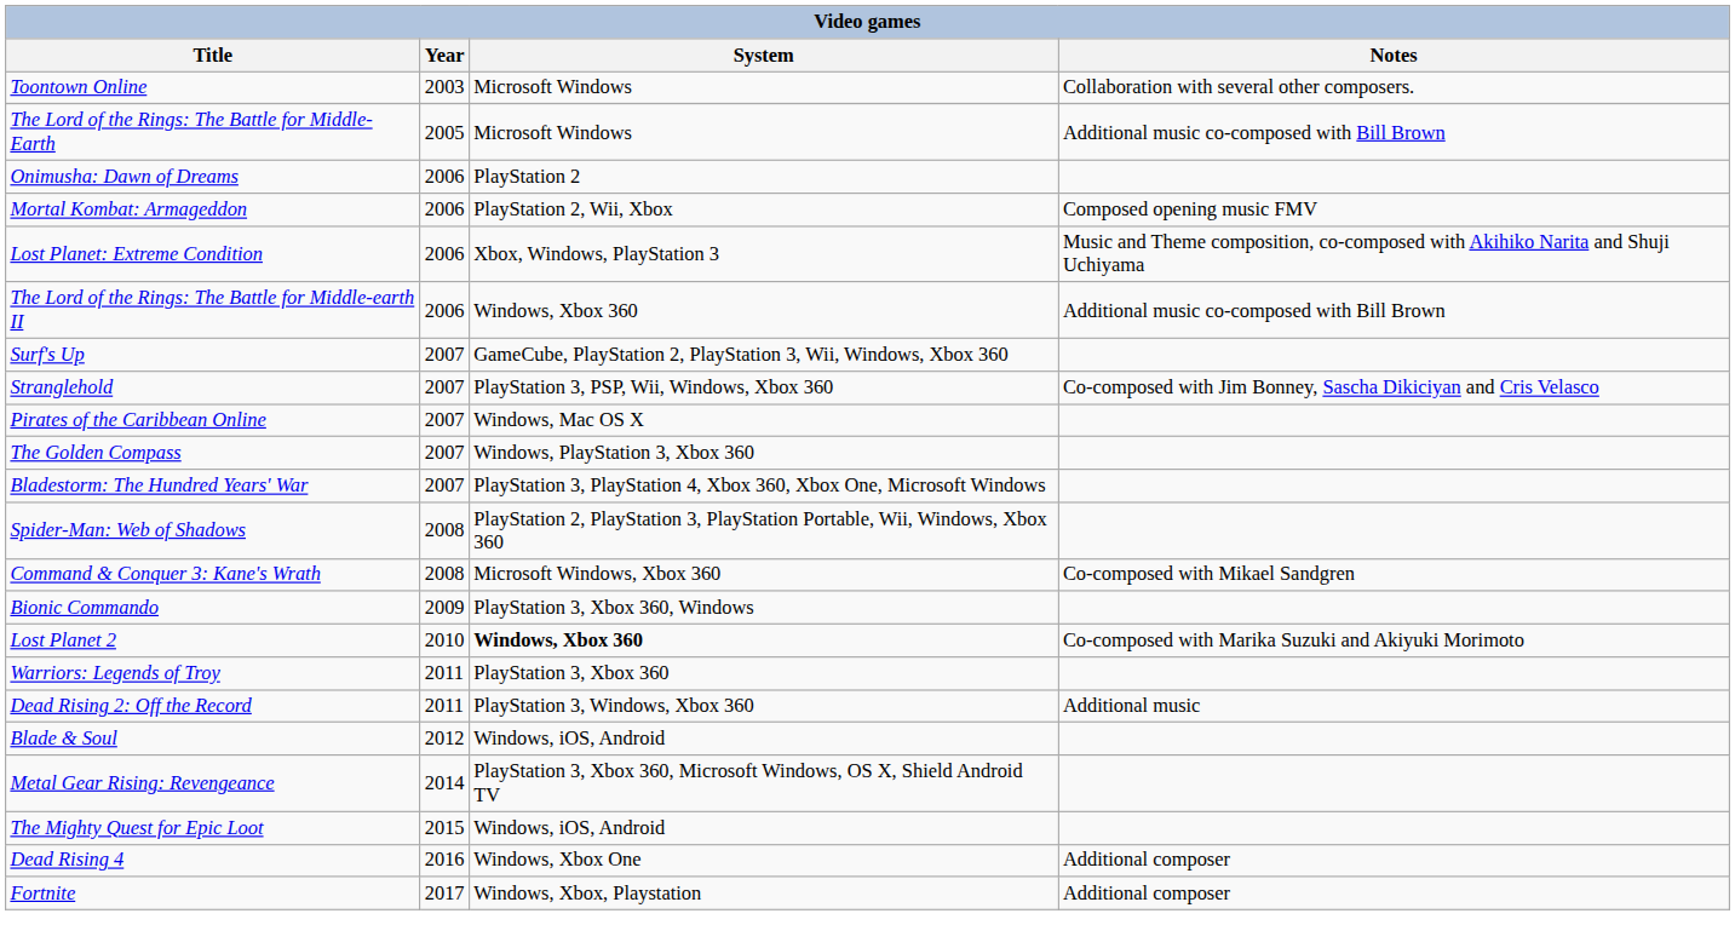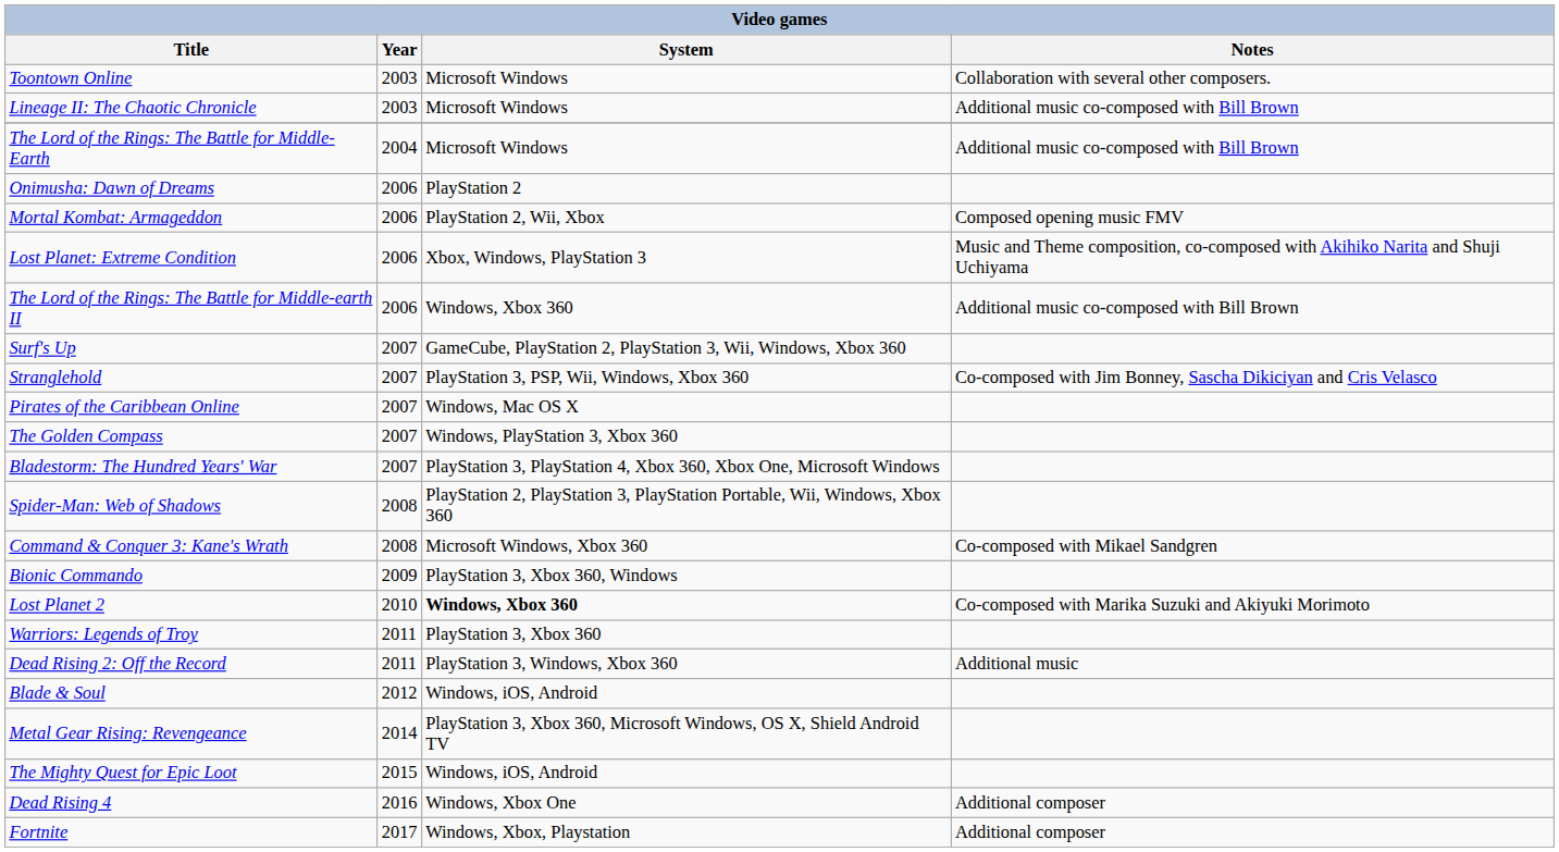+ row: Lineage II: The Chaotic Chronicle | 2003 | Microsoft Windows | Additional music co-composed with Bill Brown
The Lord of the Rings: The Battle for Middle-Earth | Year: 2005 -> 2004
